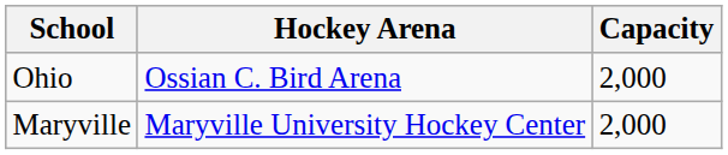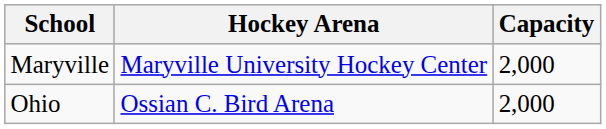rows swapped: Ohio <-> Maryville
